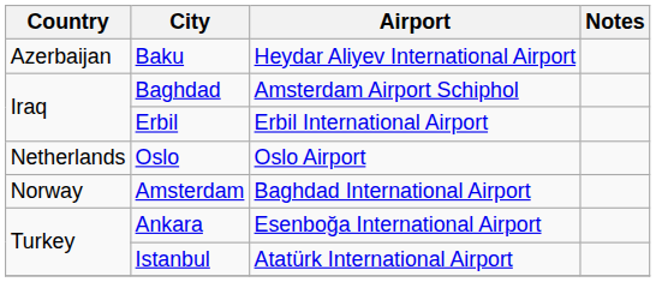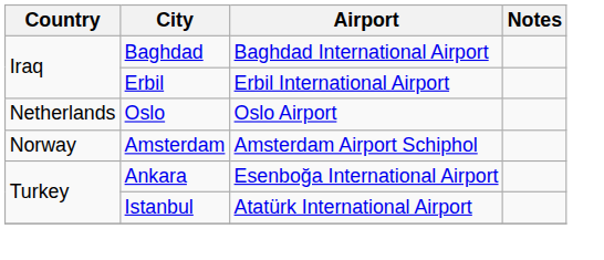- row: Azerbaijan | Baku | Heydar Aliyev International Airport
Baghdad | Airport: Amsterdam Airport Schiphol -> Baghdad International Airport
Amsterdam | Airport: Baghdad International Airport -> Amsterdam Airport Schiphol
